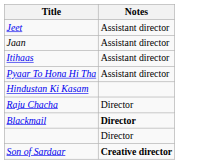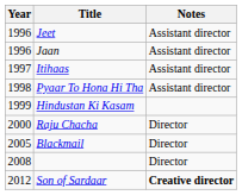+ column: Year | 1996 | 1996 | 1997 | 1998 | 1999 | 2000 | 2005 | 2008 | 2012
Blackmail | Notes: bold -> normal
